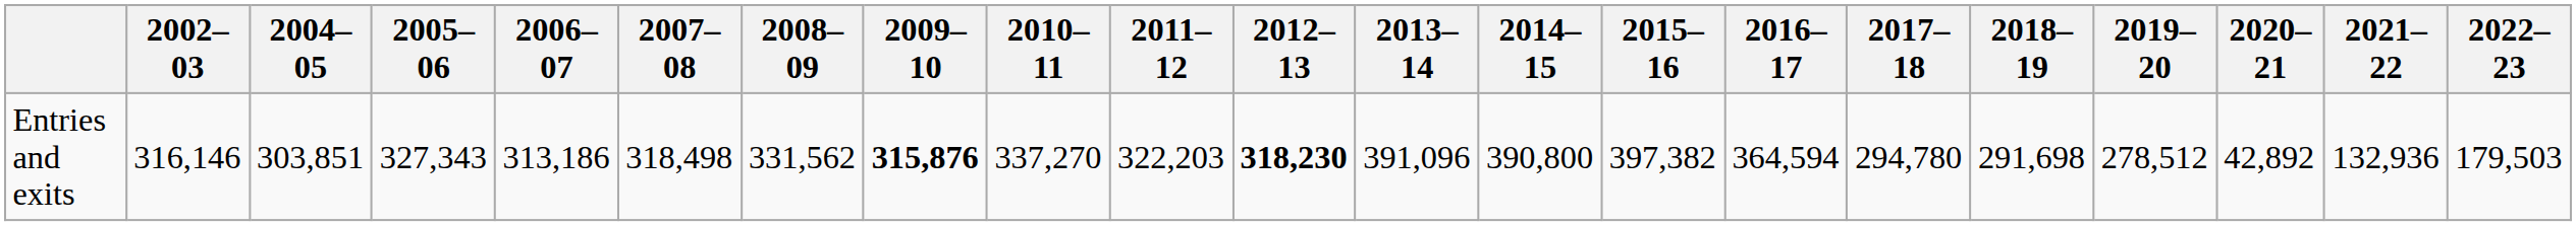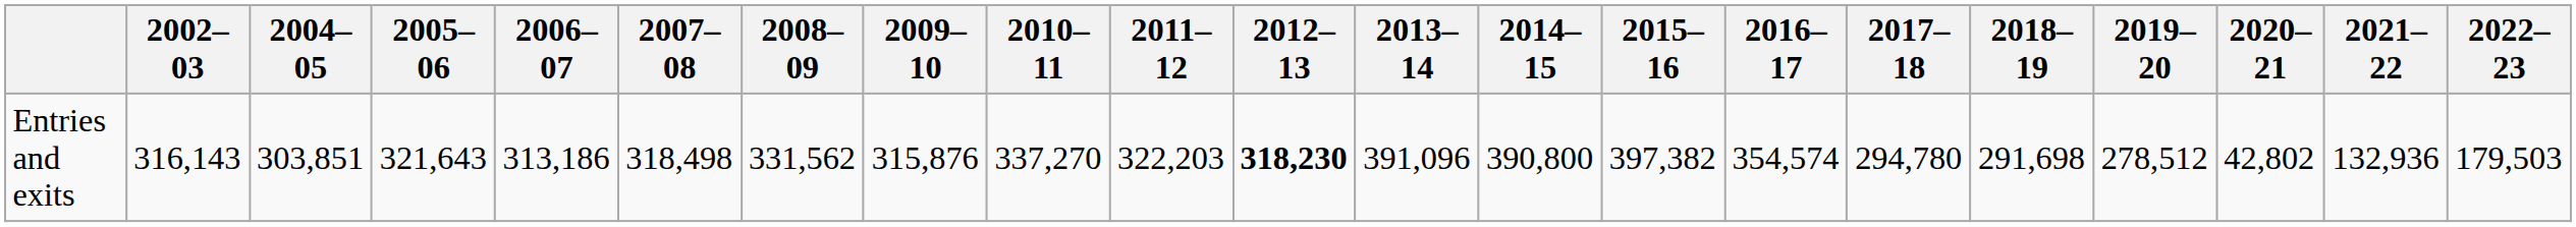Entries and exits | 2002–03: 316,146 -> 316,143
Entries and exits | 2005–06: 327,343 -> 321,643
Entries and exits | 2009–10: bold -> normal
Entries and exits | 2016–17: 364,594 -> 354,574
Entries and exits | 2020–21: 42,892 -> 42,802
